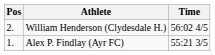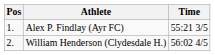rows swapped: Alex P. Findlay (Ayr FC) <-> William Henderson (Clydesdale H.)
